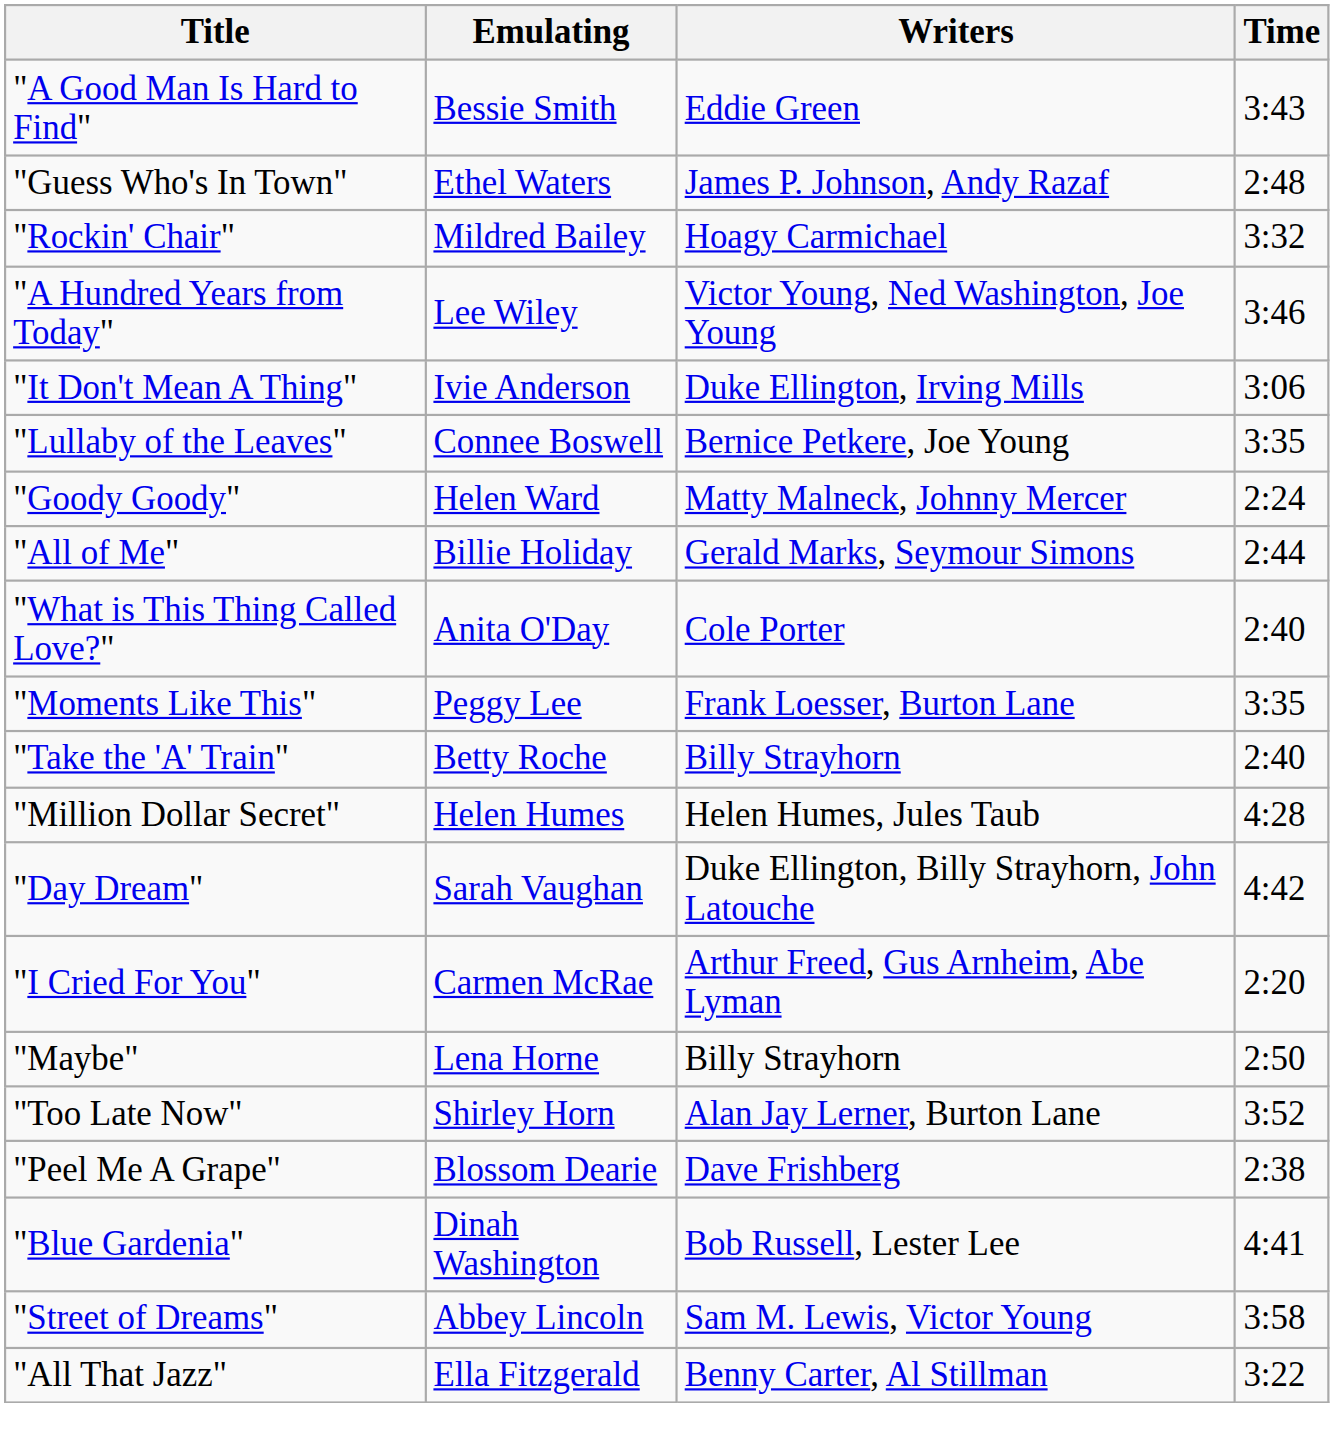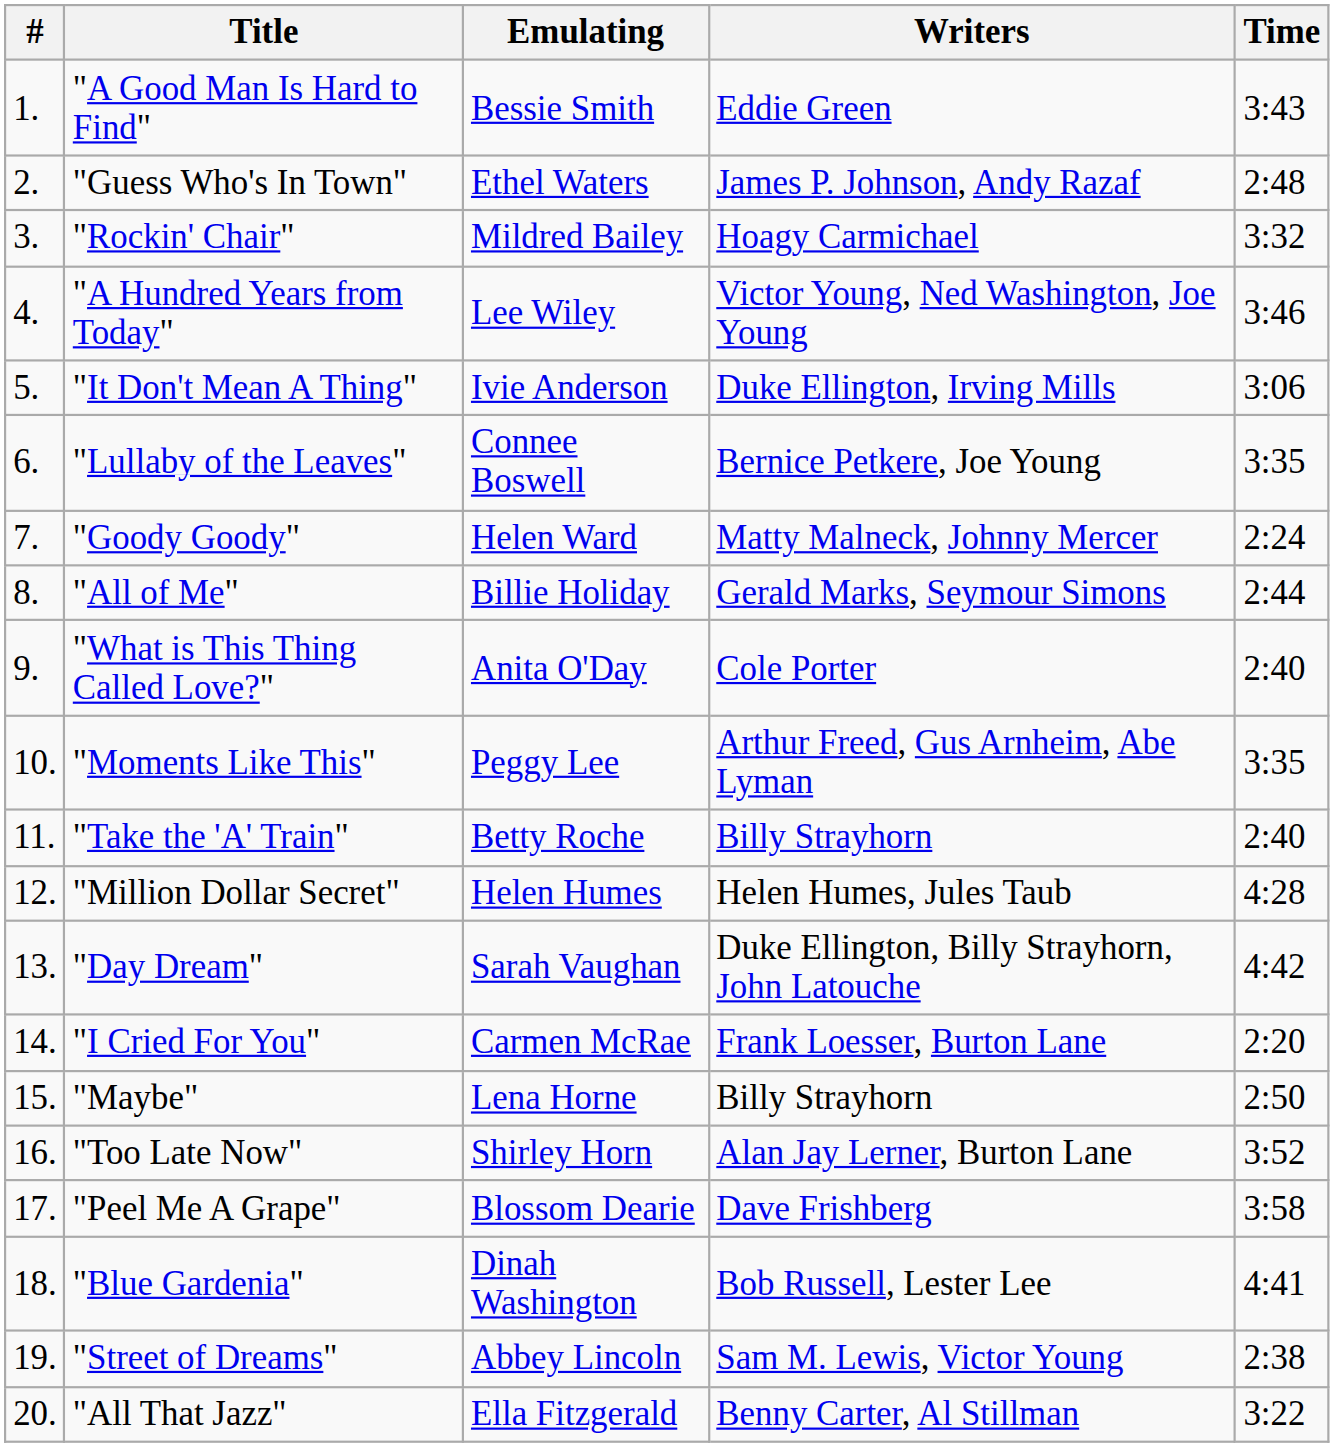+ column: # | 1. | 2. | 3. | 4. | 5. | 6. | 7. | 8. | 9. | 10. | 11. | 12. | 13. | 14. | 15. | 16. | 17. | 18. | 19. | 20.
"Moments Like This" | Writers: Frank Loesser, Burton Lane -> Arthur Freed, Gus Arnheim, Abe Lyman
"I Cried For You" | Writers: Arthur Freed, Gus Arnheim, Abe Lyman -> Frank Loesser, Burton Lane
"Peel Me A Grape" | Time: 2:38 -> 3:58
"Street of Dreams" | Time: 3:58 -> 2:38
